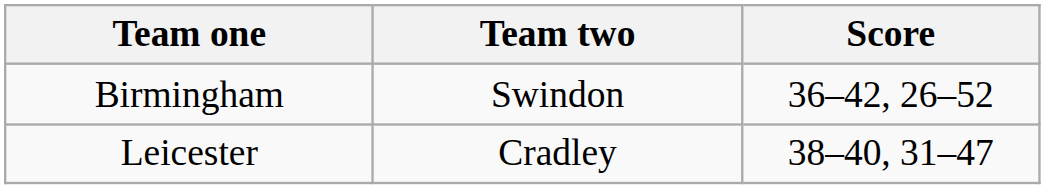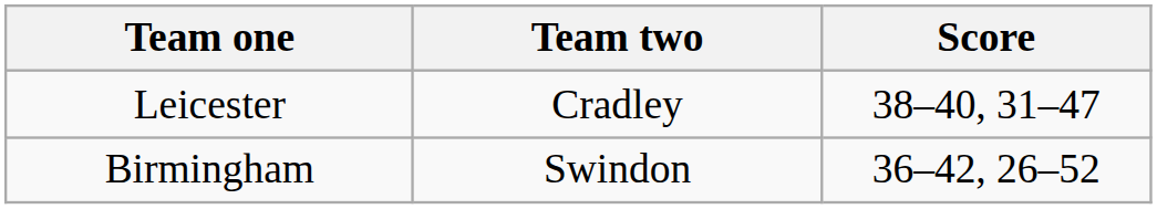rows swapped: Birmingham <-> Leicester
